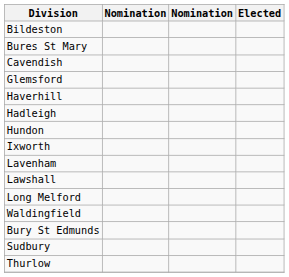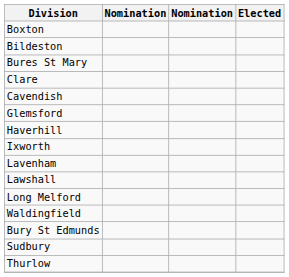+ row: Boxton
+ row: Clare
- row: Hadleigh
- row: Hundon
